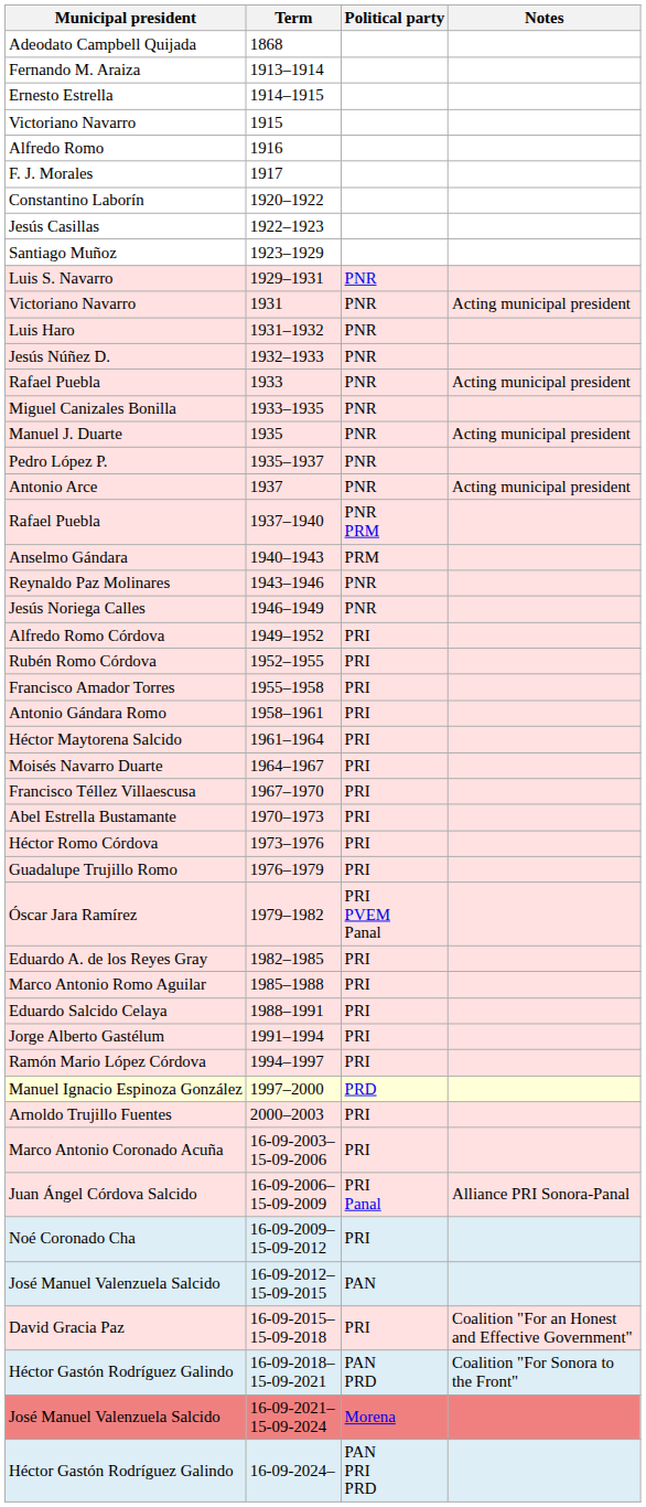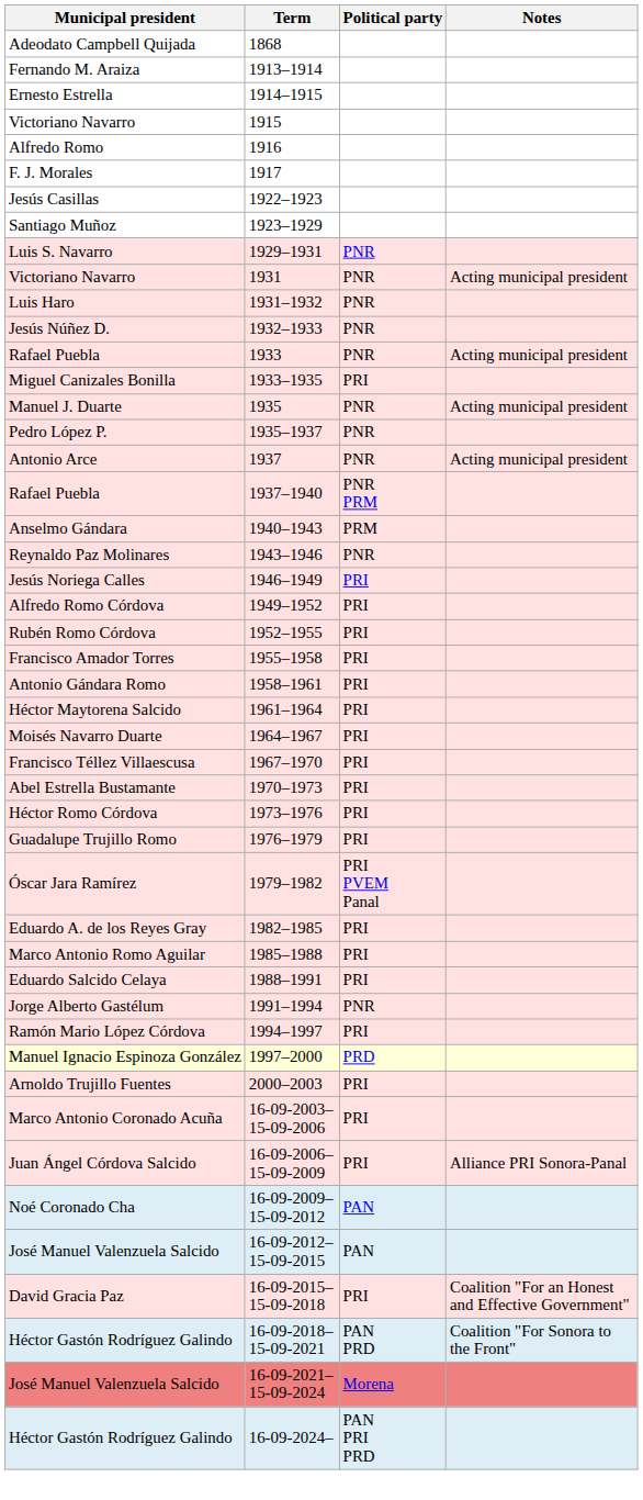- row: Constantino Laborín | 1920–1922
Miguel Canizales Bonilla | Political party: PNR -> PRI
Jesús Noriega Calles | Political party: PNR -> PRI
Jorge Alberto Gastélum | Political party: PRI -> PNR
Juan Ángel Córdova Salcido | Political party: PRI Panal -> PRI
Noé Coronado Cha | Political party: PRI -> PAN
